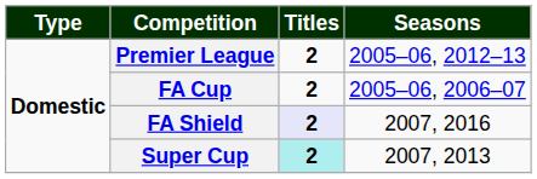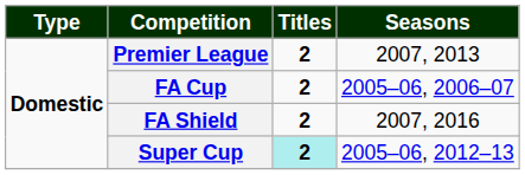Premier League | Seasons: 2005–06, 2012–13 -> 2007, 2013
FA Shield | Titles: lavender background -> no background
Super Cup | Seasons: 2007, 2013 -> 2005–06, 2012–13
